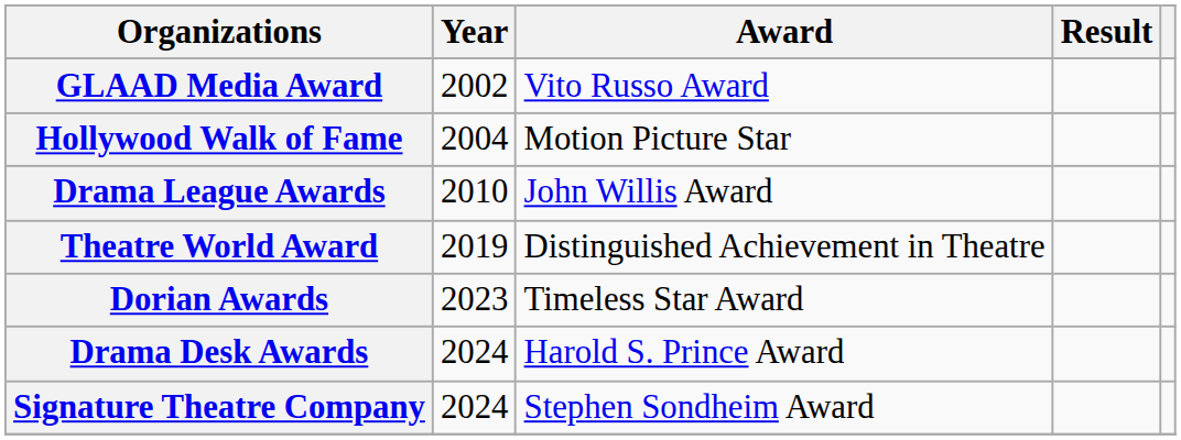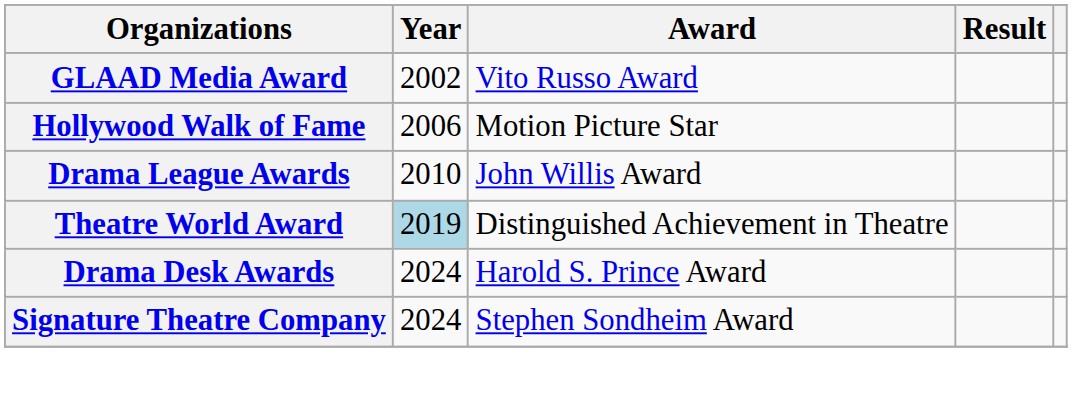Hollywood Walk of Fame | Year: 2004 -> 2006
Theatre World Award | Year: no background -> lightblue background
- row: Dorian Awards | 2023 | Timeless Star Award
